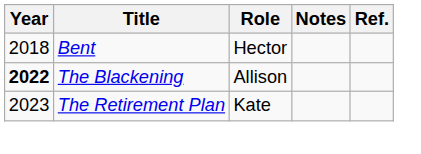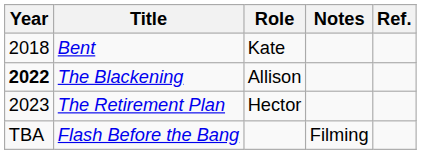Bent | Role: Hector -> Kate
The Retirement Plan | Role: Kate -> Hector
+ row: TBA | Flash Before the Bang | Filming
